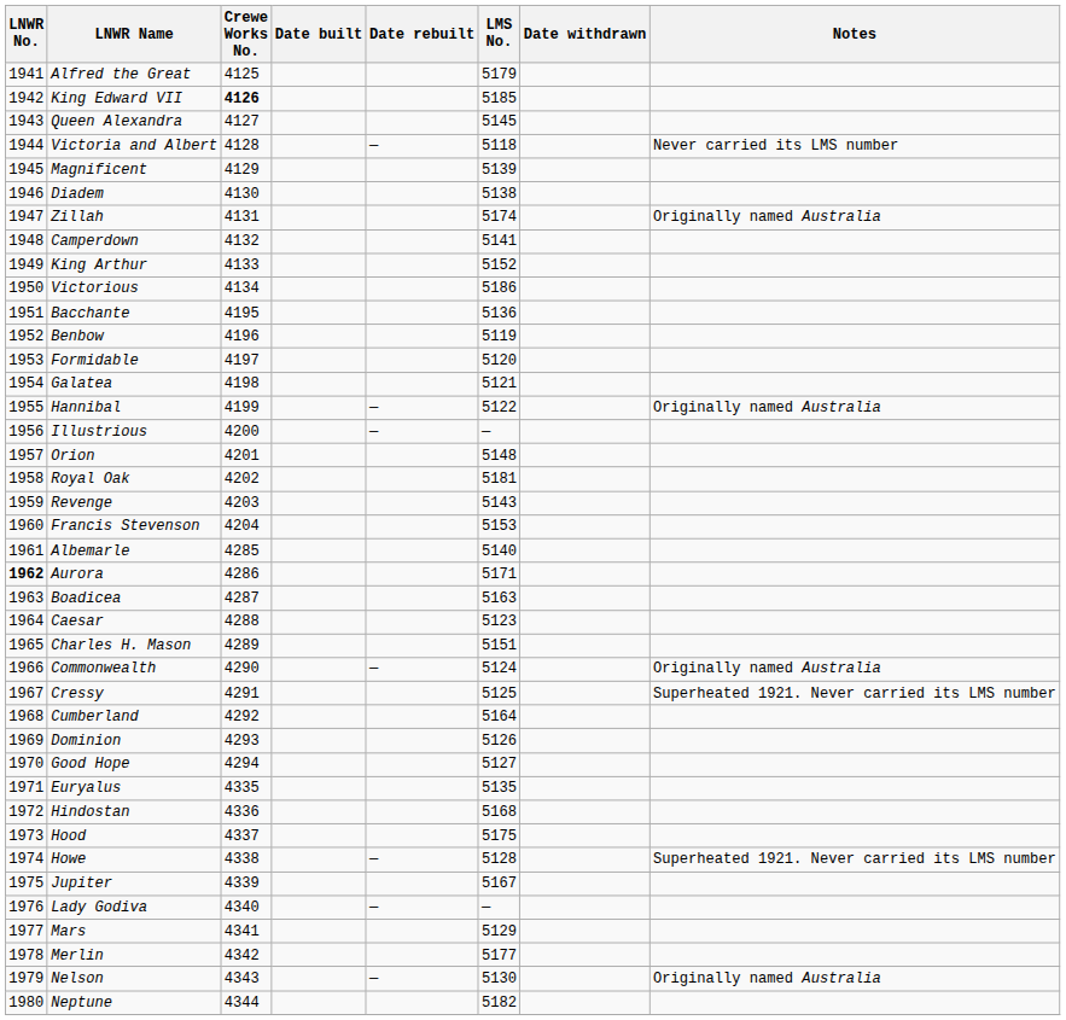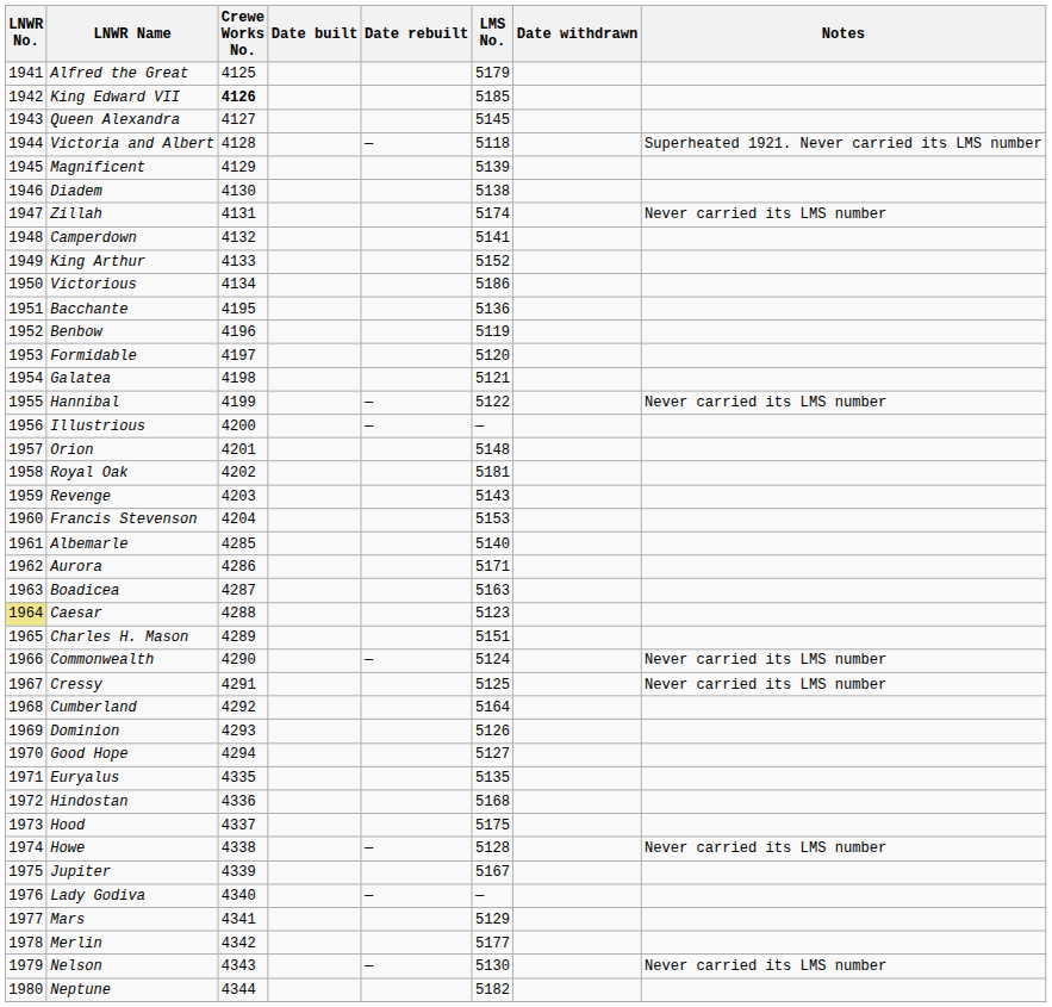Victoria and Albert | Notes: Never carried its LMS number -> Superheated 1921. Never carried its LMS number
Zillah | Notes: Originally named Australia -> Never carried its LMS number
Hannibal | Notes: Originally named Australia -> Never carried its LMS number
Aurora | LNWR No.: bold -> normal
Caesar | LNWR No.: no background -> khaki background
Commonwealth | Notes: Originally named Australia -> Never carried its LMS number
Cressy | Notes: Superheated 1921. Never carried its LMS number -> Never carried its LMS number
Howe | Notes: Superheated 1921. Never carried its LMS number -> Never carried its LMS number
Nelson | Notes: Originally named Australia -> Never carried its LMS number
